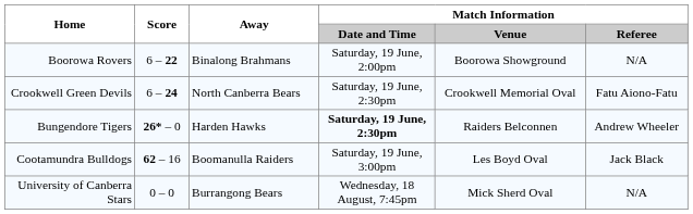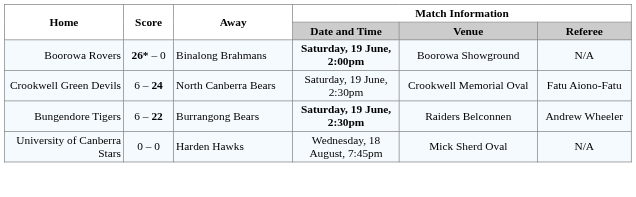Boorowa Rovers | Score: 6 – 22 -> 26* – 0
Boorowa Rovers | Match Information / Date and Time: normal -> bold
Bungendore Tigers | Score: 26* – 0 -> 6 – 22
Bungendore Tigers | Away: Harden Hawks -> Burrangong Bears
- row: Cootamundra Bulldogs | 62 – 16 | Boomanulla Raiders | Saturday, 19 June, 3:00pm | Les Boyd Oval | Jack Black
University of Canberra Stars | Away: Burrangong Bears -> Harden Hawks
